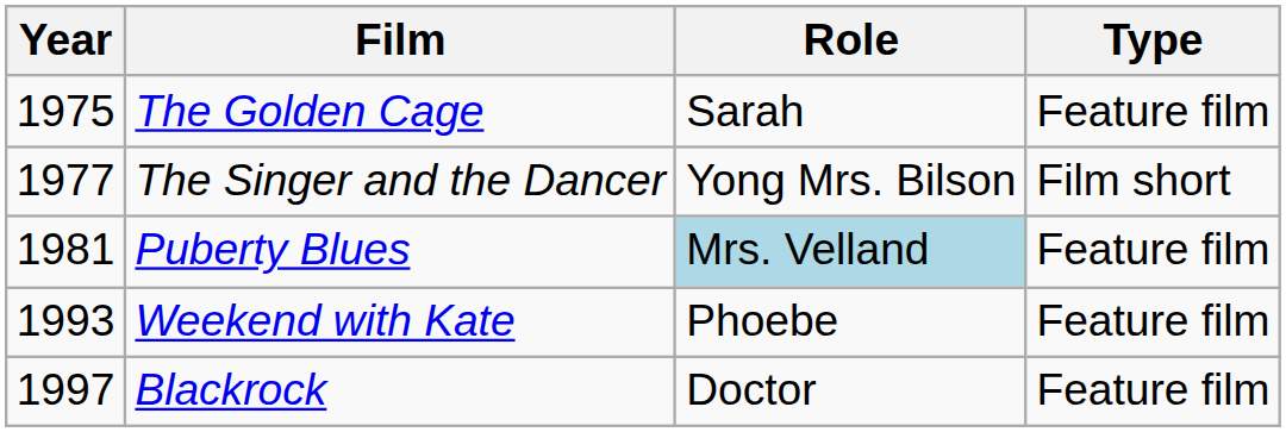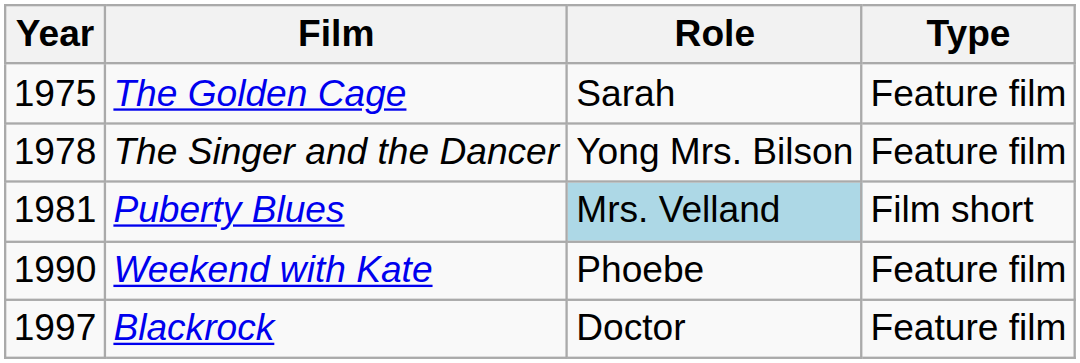The Singer and the Dancer | Year: 1977 -> 1978
The Singer and the Dancer | Type: Film short -> Feature film
Puberty Blues | Type: Feature film -> Film short
Weekend with Kate | Year: 1993 -> 1990
